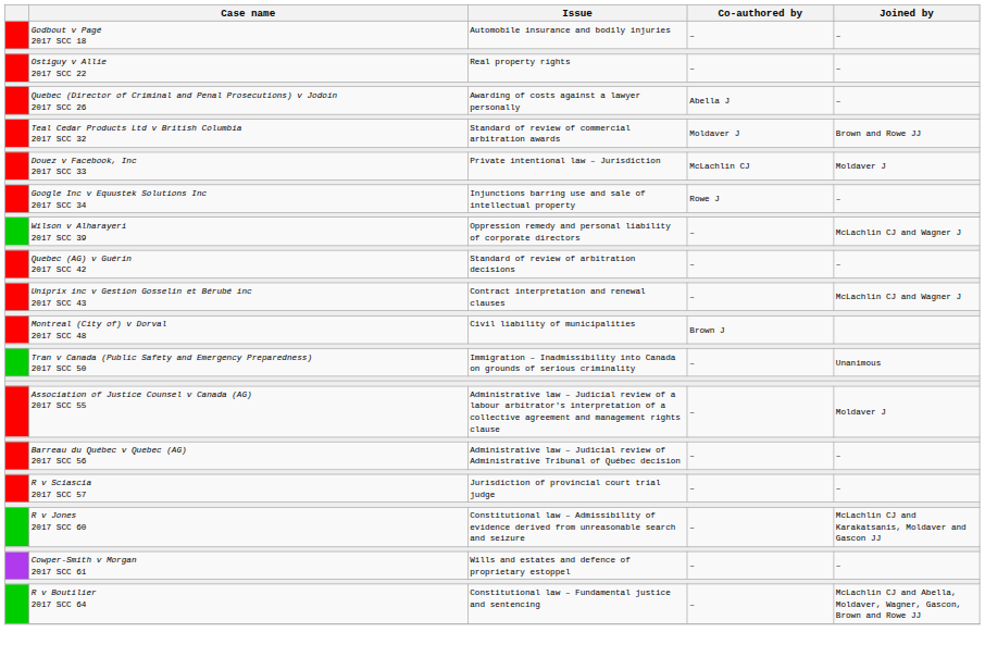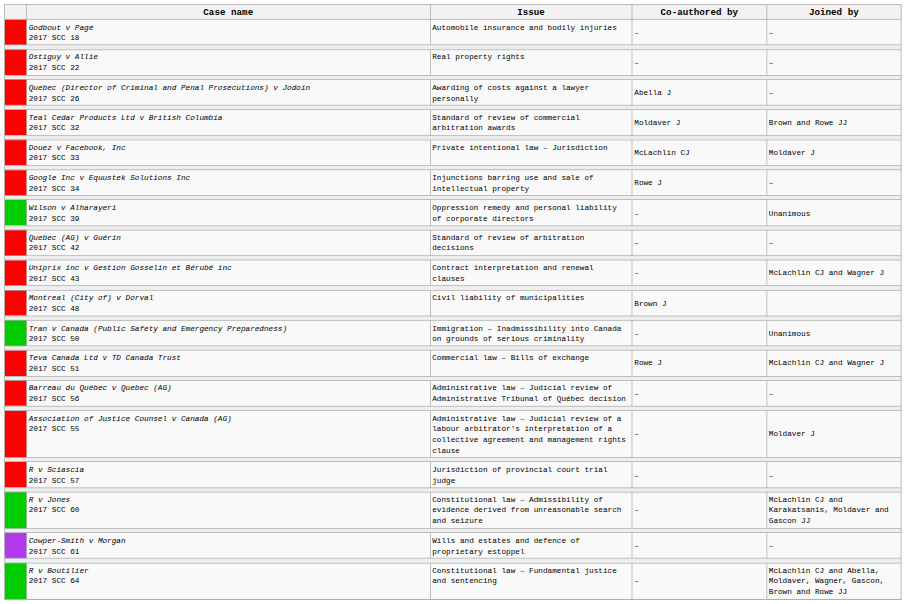Wilson v Alharayeri 2017 SCC 39 | Joined by: McLachlin CJ and Wagner J -> Unanimous
+ row: Teva Canada Ltd v TD Canada Trust 2017 SCC 51 | Commercial law – Bills of exchange | Rowe J | McLachlin CJ and Wagner J
rows swapped: Association of Justice Counsel v Canada (AG) 2017 SCC 55 <-> Barreau du Québec v Quebec (AG) 2017 SCC 56
